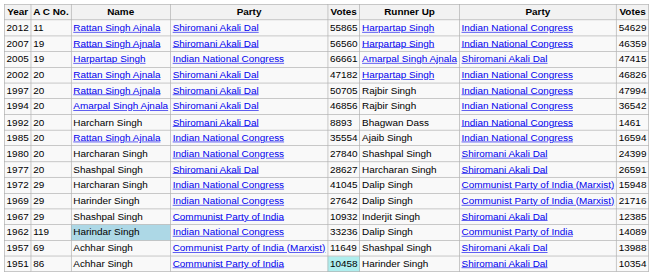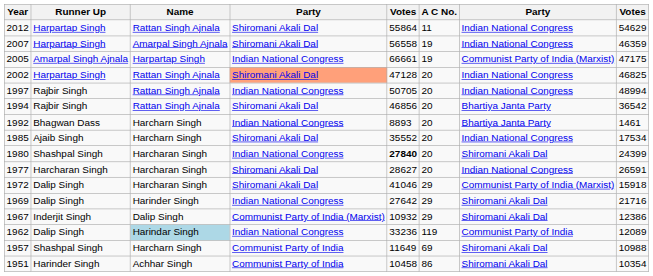columns swapped: A C No. <-> Runner Up
2012 | column 5: 55865 -> 55864
2007 | Name: Rattan Singh Ajnala -> Amarpal Singh Ajnala
2007 | column 5: 56560 -> 56558
2005 | column 7: Shiromani Akali Dal -> Communist Party of India (Marxist)
2005 | column 8: 47415 -> 47175
2002 | column 4: no background -> lightsalmon background
2002 | column 5: 47182 -> 47128
2002 | column 8: 46826 -> 46825
1997 | column 4: Shiromani Akali Dal -> Indian National Congress
1997 | column 8: 47994 -> 48994
1994 | Name: Amarpal Singh Ajnala -> Rattan Singh Ajnala
1994 | column 7: Indian National Congress -> Bhartiya Janta Party
1992 | column 4: Shiromani Akali Dal -> Indian National Congress
1992 | column 7: Indian National Congress -> Bhartiya Janta Party
1985 | Name: Rattan Singh Ajnala -> Harcharn Singh
1985 | column 4: Indian National Congress -> Shiromani Akali Dal
1985 | column 5: 35554 -> 35552
1985 | column 8: 16594 -> 17534
1980 | column 5: normal -> bold
1977 | Name: Shashpal Singh -> Harcharan Singh
1977 | column 7: Shiromani Akali Dal -> Indian National Congress
1972 | column 4: Indian National Congress -> Shiromani Akali Dal
1972 | column 5: 41045 -> 41046
1972 | column 8: 15948 -> 15918
1969 | column 7: Communist Party of India (Marxist) -> Shiromani Akali Dal
1967 | Name: Shashpal Singh -> Dalip Singh
1967 | column 4: Communist Party of India -> Communist Party of India (Marxist)
1967 | column 8: 12385 -> 12386
1962 | column 8: 14089 -> 12089
1957 | Name: Achhar Singh -> Harcharn Singh
1957 | column 4: Communist Party of India (Marxist) -> Communist Party of India
1957 | column 8: 13988 -> 10988
1951 | column 5: paleturquoise background -> no background
